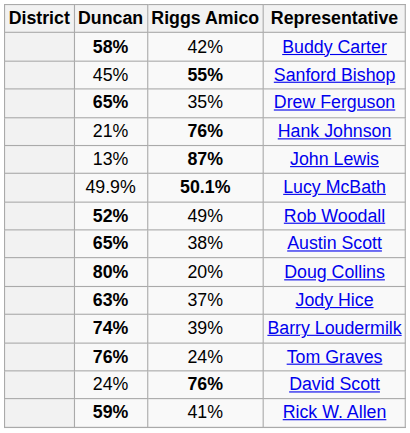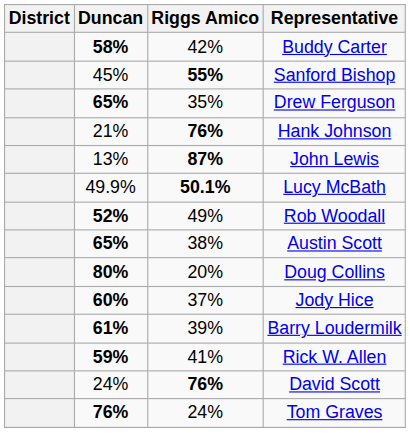Jody Hice | Duncan: 63% -> 60%
Barry Loudermilk | Duncan: 74% -> 61%
rows swapped: Rick W. Allen <-> Tom Graves
